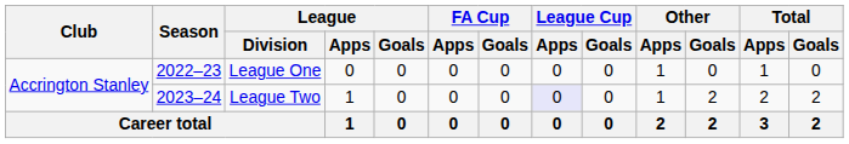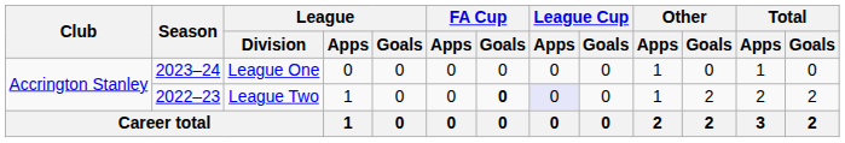League One | Season: 2022–23 -> 2023–24
League Two | Season: 2023–24 -> 2022–23
League Two | FA Cup / Goals: normal -> bold
